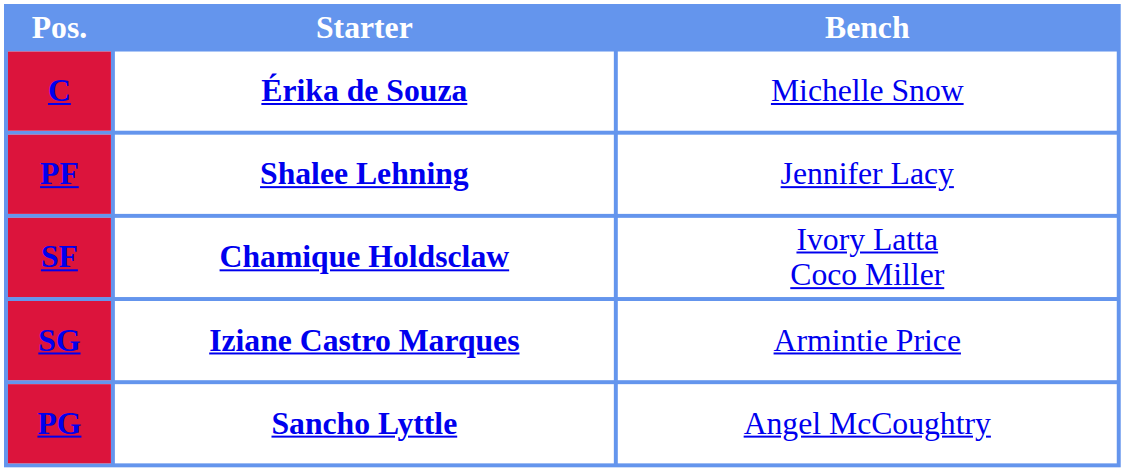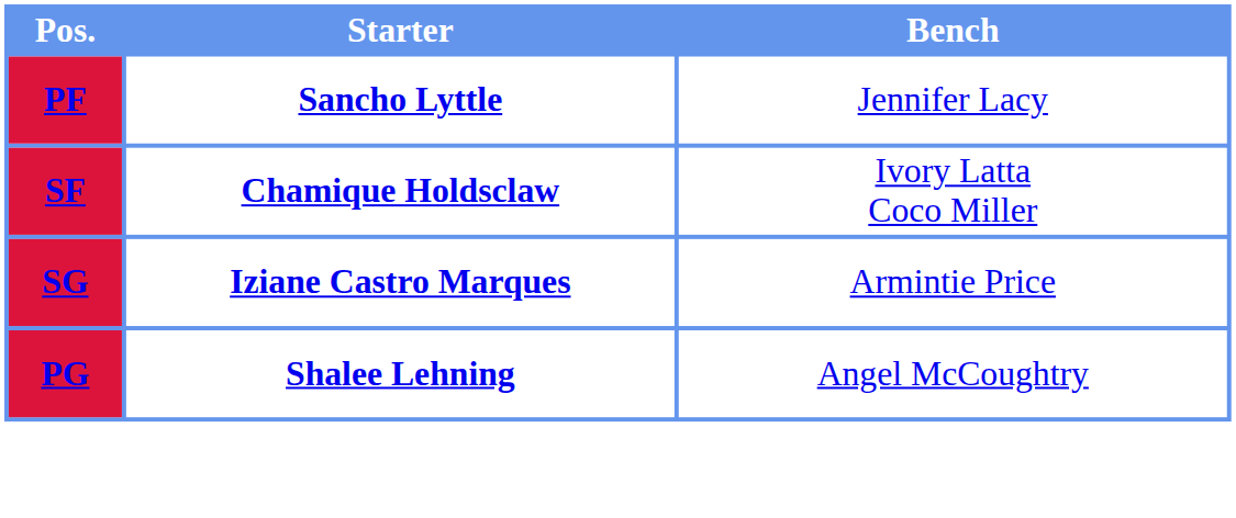- row: C | Érika de Souza | Michelle Snow
PF | Starter: Shalee Lehning -> Sancho Lyttle
PG | Starter: Sancho Lyttle -> Shalee Lehning
